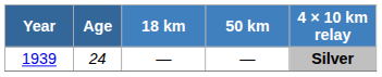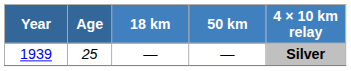1939 | Age: 24 -> 25
